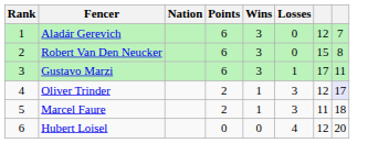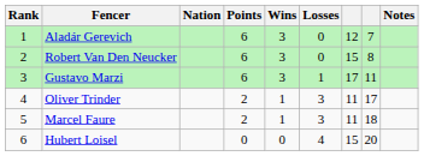+ column: Notes
Oliver Trinder | column 7: 12 -> 11
Oliver Trinder | column 8: lavender background -> no background
Hubert Loisel | column 7: 12 -> 15
